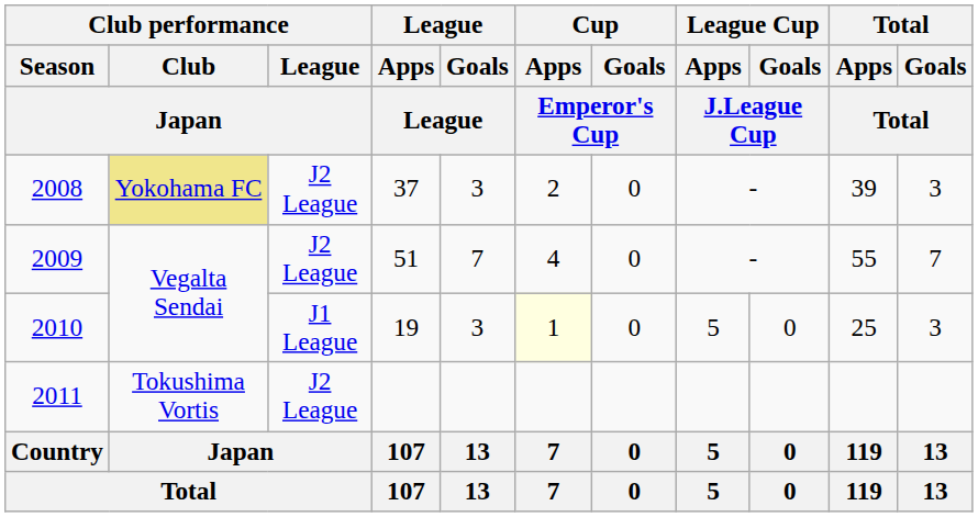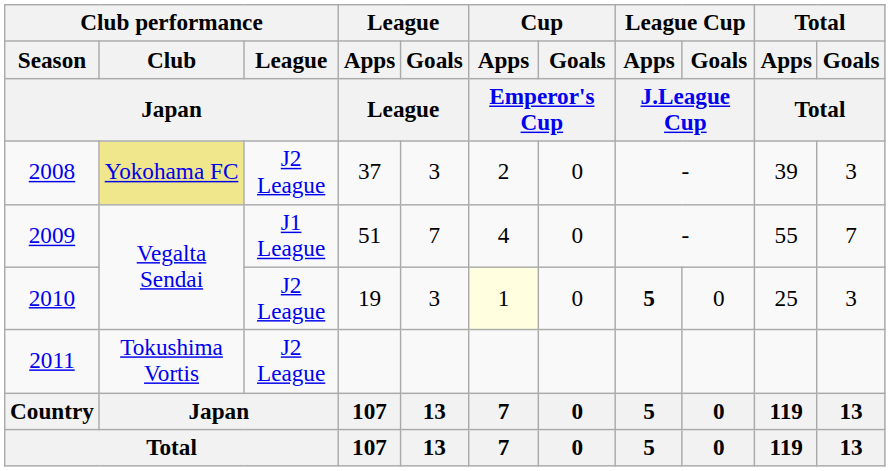2009 | Club performance / League / Japan: J2 League -> J1 League
2010 | Club performance / League / Japan: J1 League -> J2 League
2010 | League Cup / Apps / J.League Cup: normal -> bold
